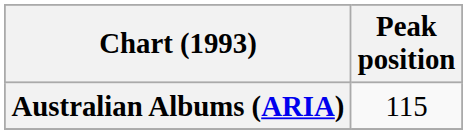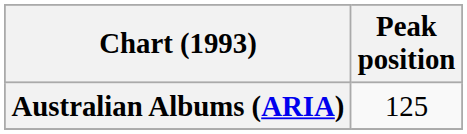Australian Albums (ARIA) | Peak position: 115 -> 125
